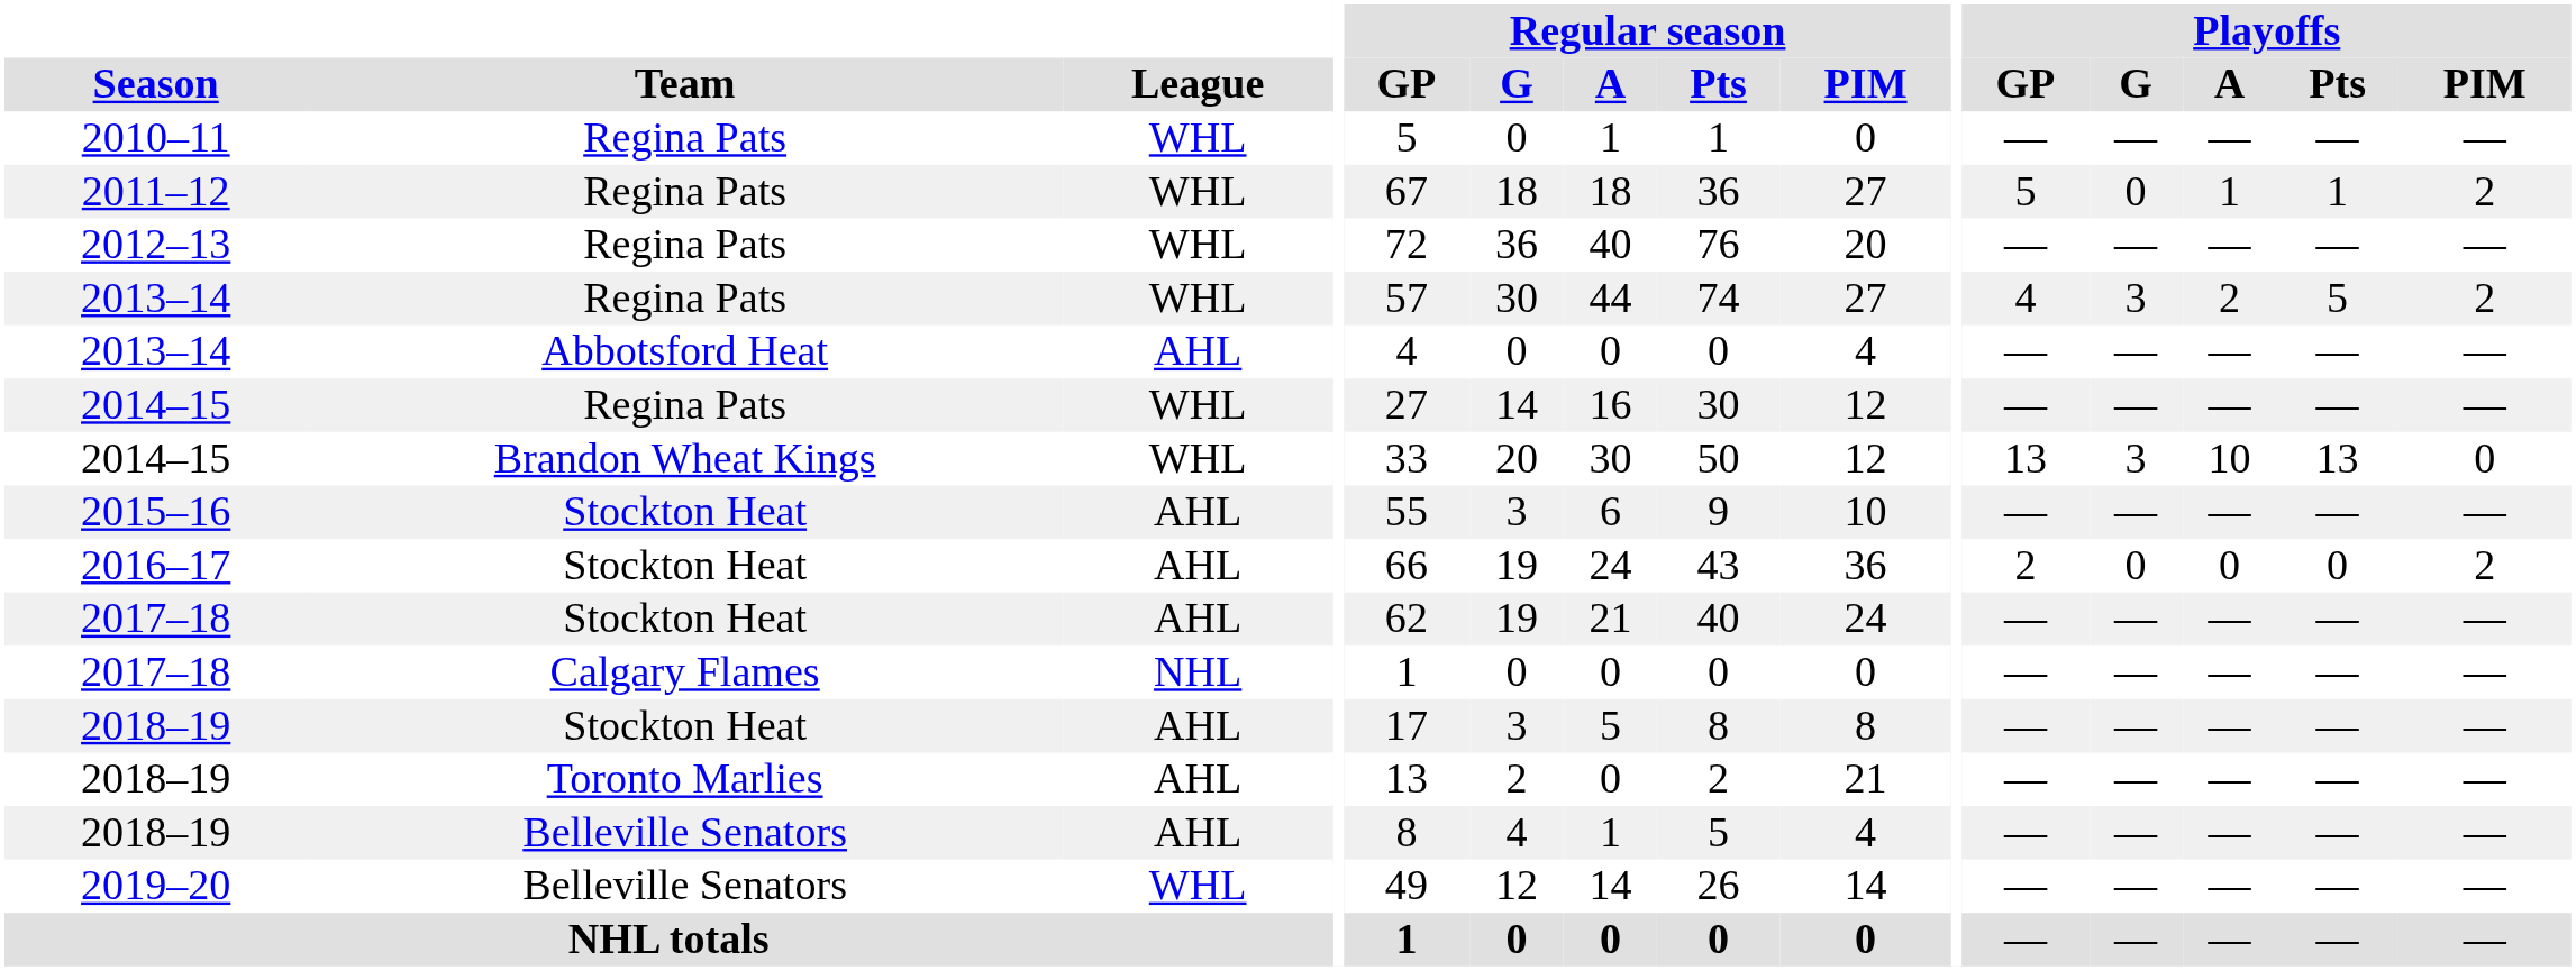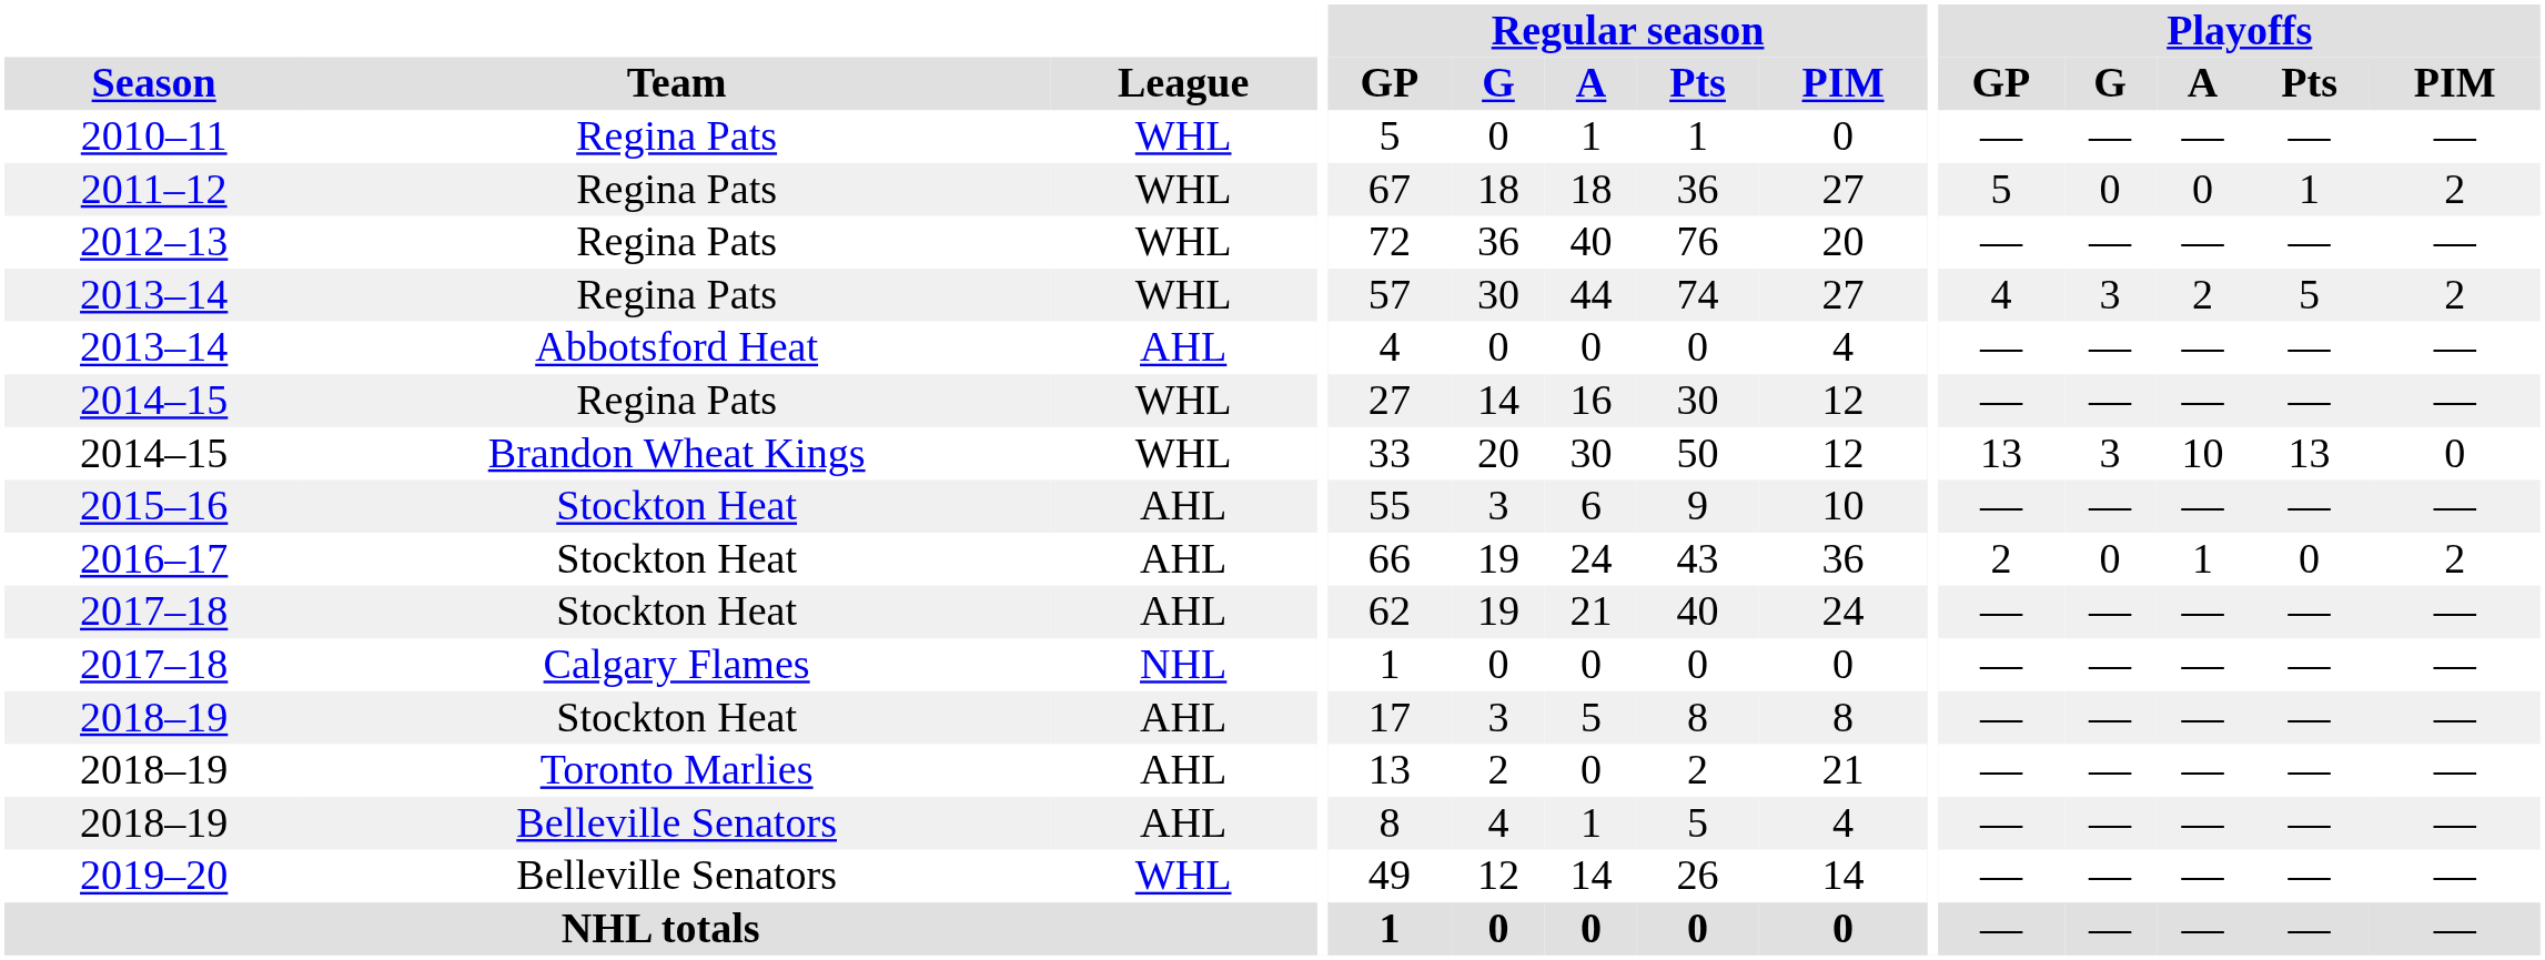2011–12 | Playoffs / A: 1 -> 0
2016–17 | Playoffs / A: 0 -> 1
